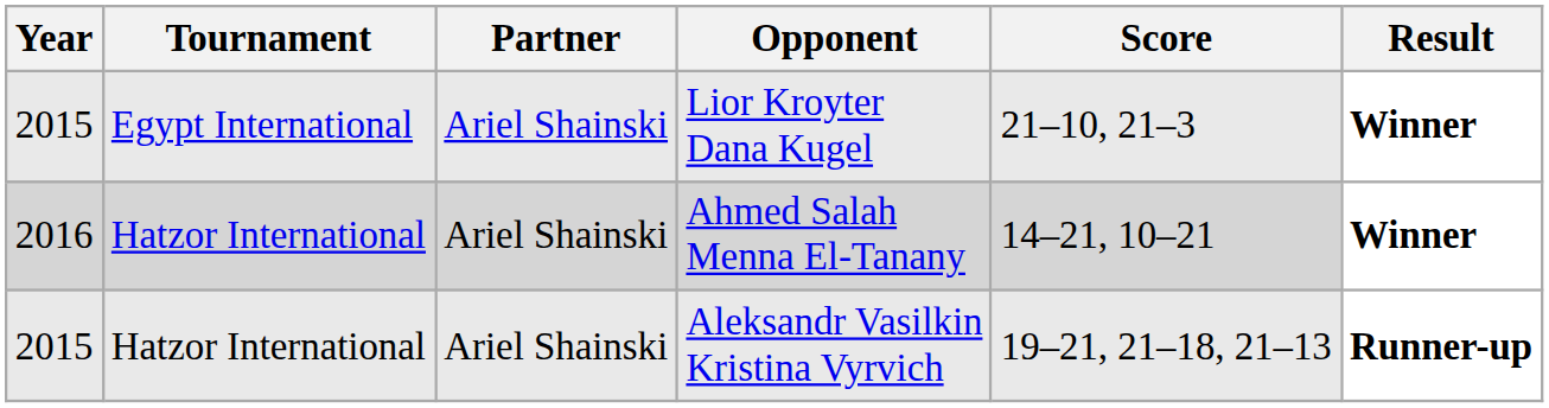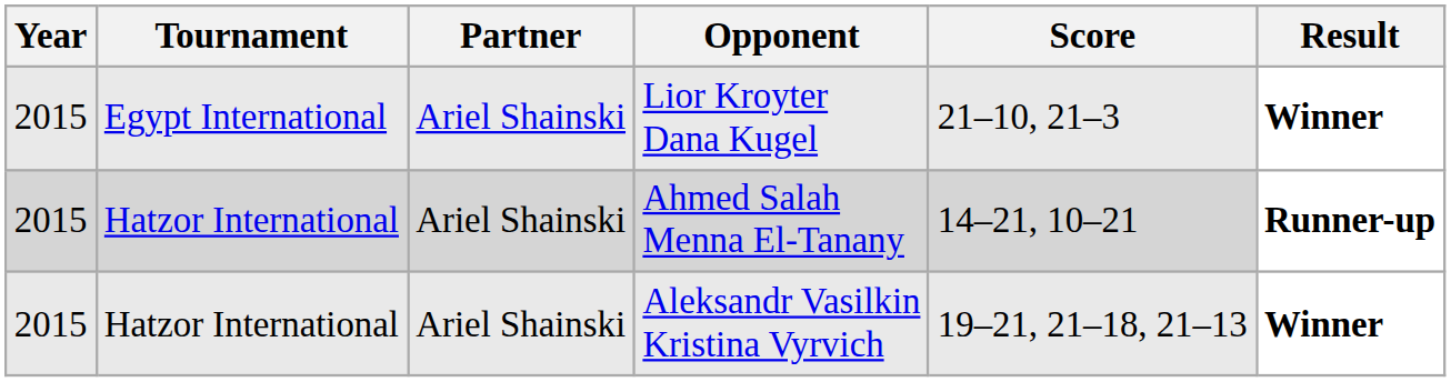Ahmed Salah Menna El-Tanany | Year: 2016 -> 2015
Ahmed Salah Menna El-Tanany | Result: Winner -> Runner-up
Aleksandr Vasilkin Kristina Vyrvich | Result: Runner-up -> Winner
